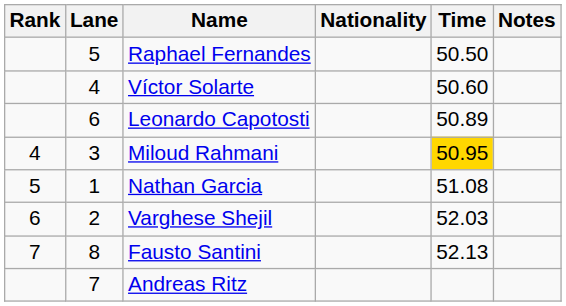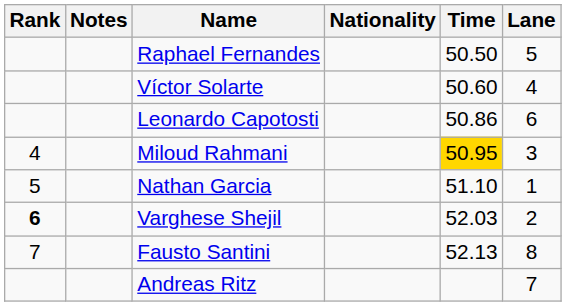columns swapped: Lane <-> Notes
Leonardo Capotosti | Time: 50.89 -> 50.86
Nathan Garcia | Time: 51.08 -> 51.10
Varghese Shejil | Rank: normal -> bold
